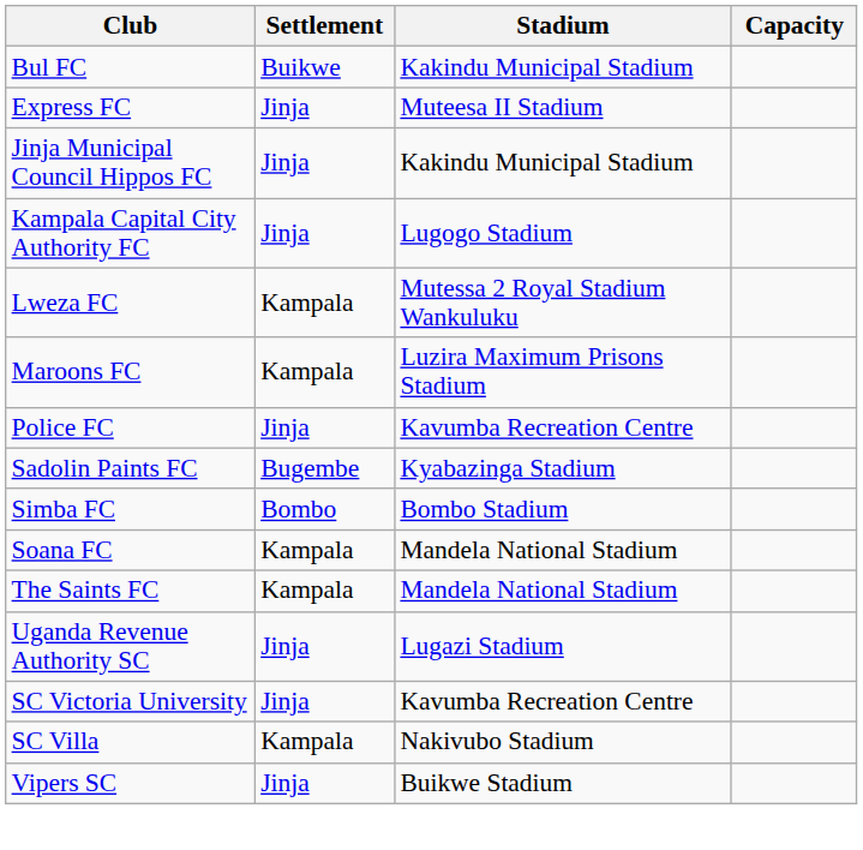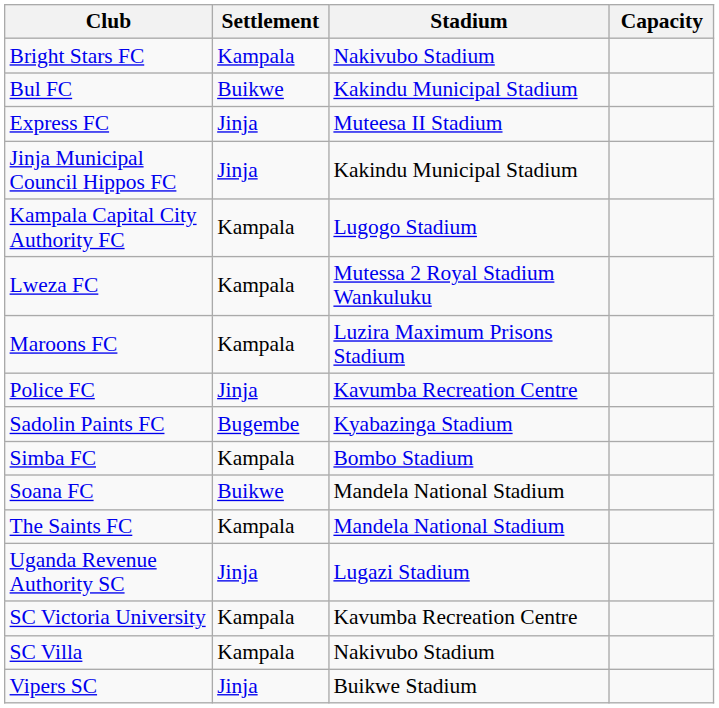+ row: Bright Stars FC | Kampala | Nakivubo Stadium
Kampala Capital City Authority FC | Settlement: Jinja -> Kampala
Simba FC | Settlement: Bombo -> Kampala
Soana FC | Settlement: Kampala -> Buikwe
SC Victoria University | Settlement: Jinja -> Kampala
